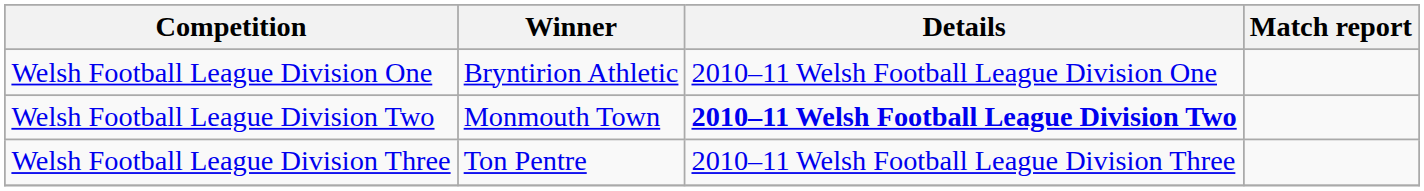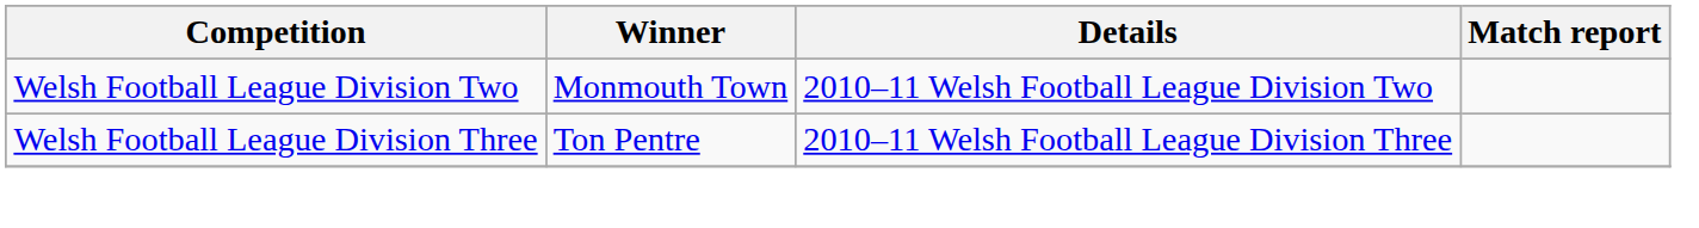- row: Welsh Football League Division One | Bryntirion Athletic | 2010–11 Welsh Football League Division One
Welsh Football League Division Two | Details: bold -> normal
